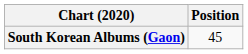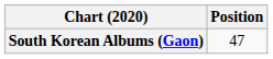South Korean Albums (Gaon) | Position: 45 -> 47
